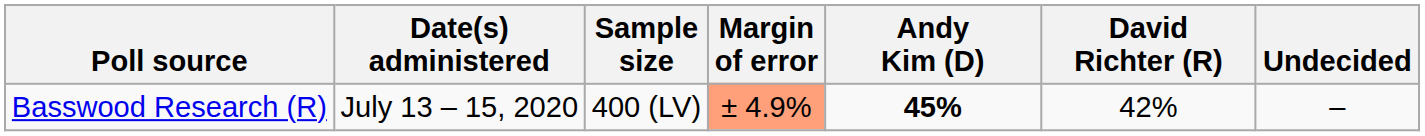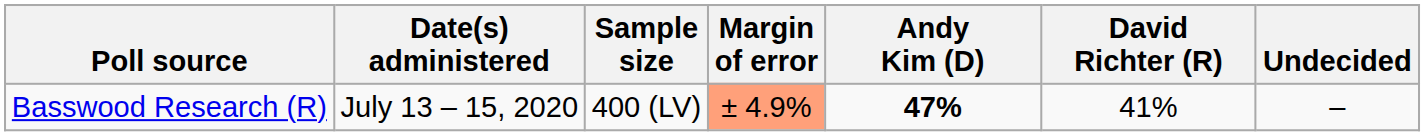Basswood Research (R) | Andy Kim (D): 45% -> 47%
Basswood Research (R) | David Richter (R): 42% -> 41%
